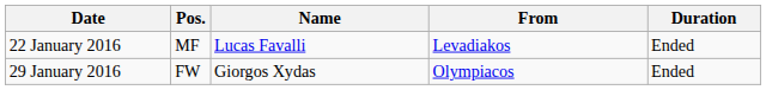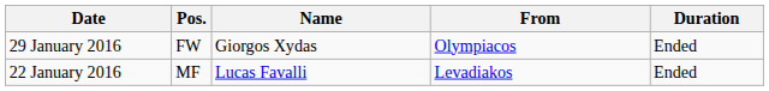rows swapped: 22 January 2016 <-> 29 January 2016
